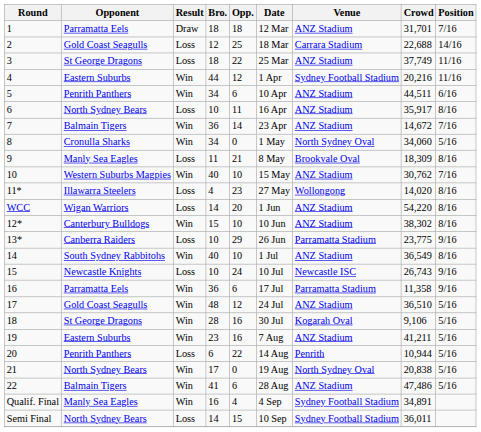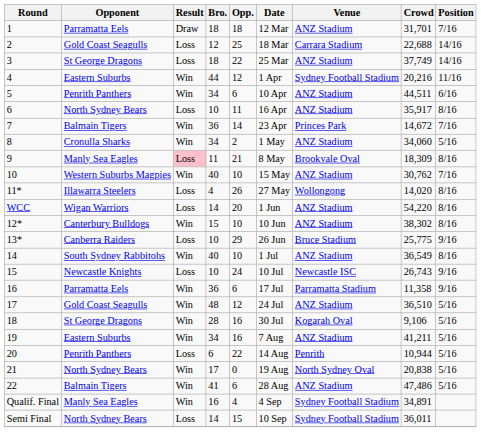3 | Position: 11/16 -> 14/16
7 | Venue: ANZ Stadium -> Princes Park
8 | Opp.: 0 -> 2
8 | Venue: North Sydney Oval -> ANZ Stadium
9 | Result: no background -> pink background
11* | Opp.: 23 -> 26
13* | Venue: Parramatta Stadium -> Bruce Stadium
13* | Crowd: 23,775 -> 25,775
19 | Bro.: 23 -> 34
